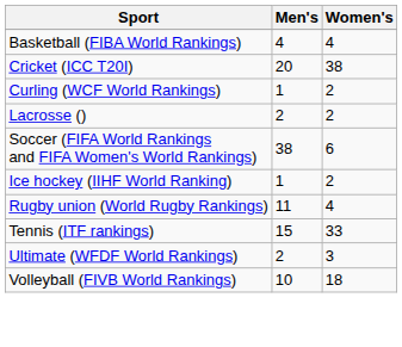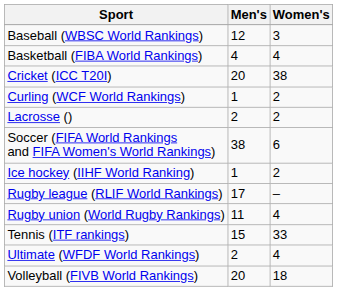+ row: Baseball (WBSC World Rankings) | 12 | 3
+ row: Rugby league (RLIF World Rankings) | 17 | –
Ultimate (WFDF World Rankings) | Women's: 3 -> 4
Volleyball (FIVB World Rankings) | Men's: 10 -> 20
